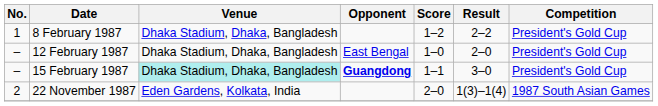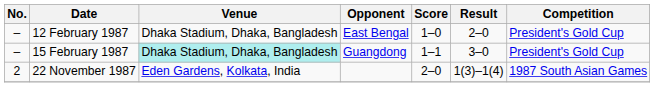- row: 1 | 8 February 1987 | Dhaka Stadium, Dhaka, Bangladesh | 1–2 | 2–2 | President's Gold Cup
15 February 1987 | Opponent: bold -> normal
